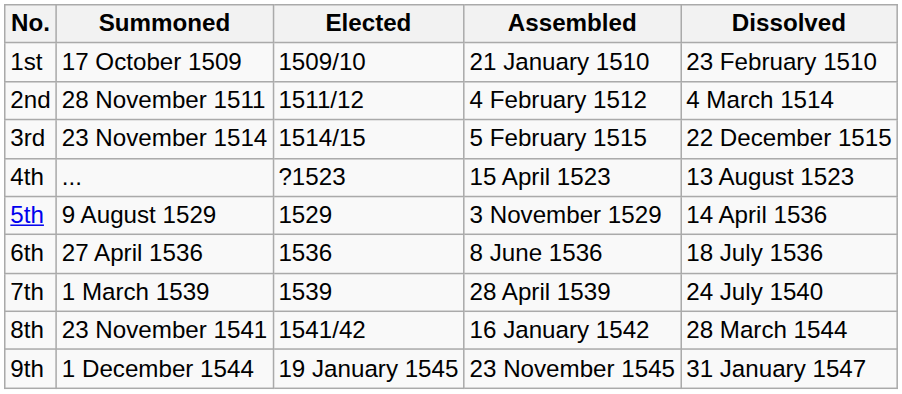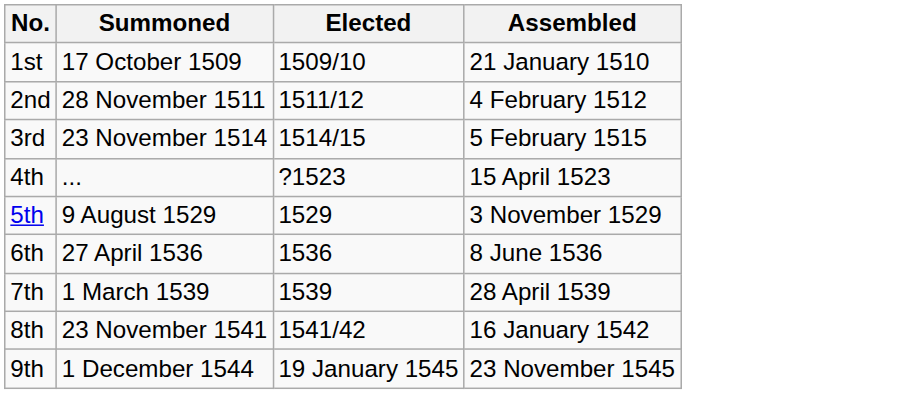- column: Dissolved | 23 February 1510 | 4 March 1514 | 22 December 1515 | 13 August 1523 | 14 April 1536 | 18 July 1536 | 24 July 1540 | 28 March 1544 | 31 January 1547
